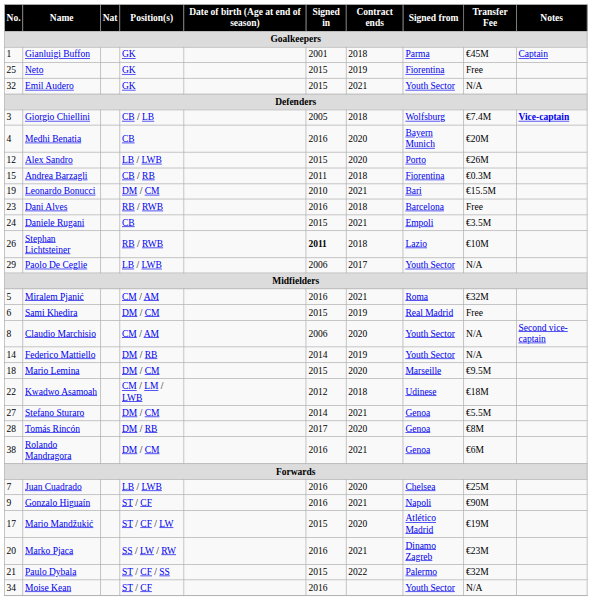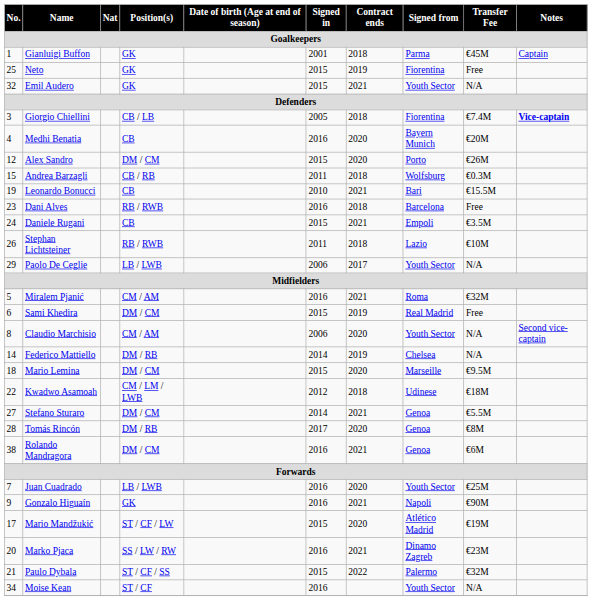Giorgio Chiellini | Signed from: Wolfsburg -> Fiorentina
Alex Sandro | Position(s): LB / LWB -> DM / CM
Andrea Barzagli | Signed from: Fiorentina -> Wolfsburg
Leonardo Bonucci | Position(s): DM / CM -> CB
Stephan Lichtsteiner | Signed in: bold -> normal
Federico Mattiello | Signed from: Youth Sector -> Chelsea
Juan Cuadrado | Signed from: Chelsea -> Youth Sector
Gonzalo Higuaín | Position(s): ST / CF -> GK
